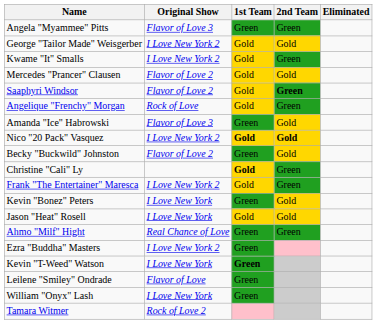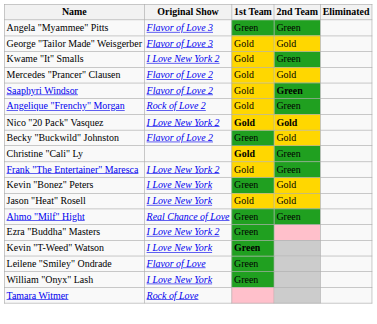George "Tailor Made" Weisgerber | Original Show: I Love New York 2 -> Flavor of Love 3
Angelique "Frenchy" Morgan | Original Show: Rock of Love -> Rock of Love 2
- row: Amanda "Ice" Habrowski | Flavor of Love 3 | Green | Gold
Tamara Witmer | Original Show: Rock of Love 2 -> Rock of Love
